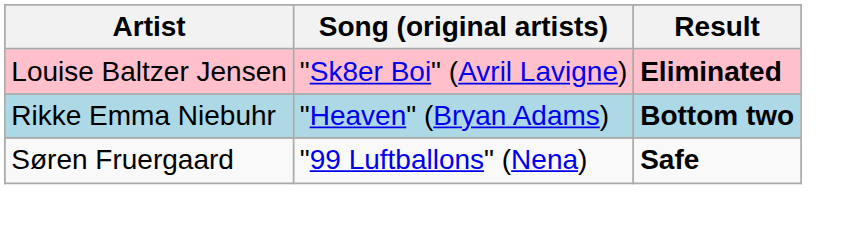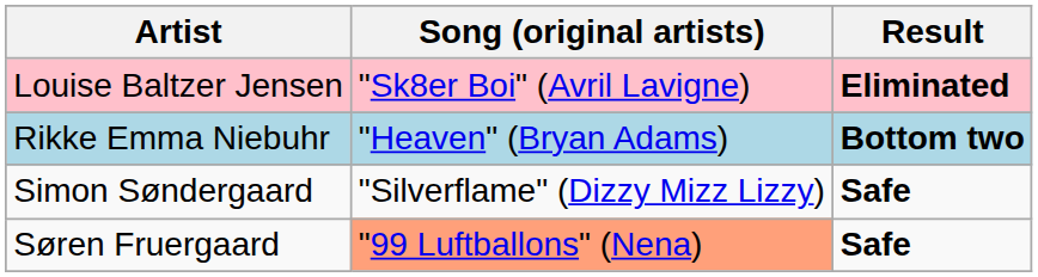+ row: Simon Søndergaard | "Silverflame" (Dizzy Mizz Lizzy) | Safe
Søren Fruergaard | Song (original artists): no background -> lightsalmon background
